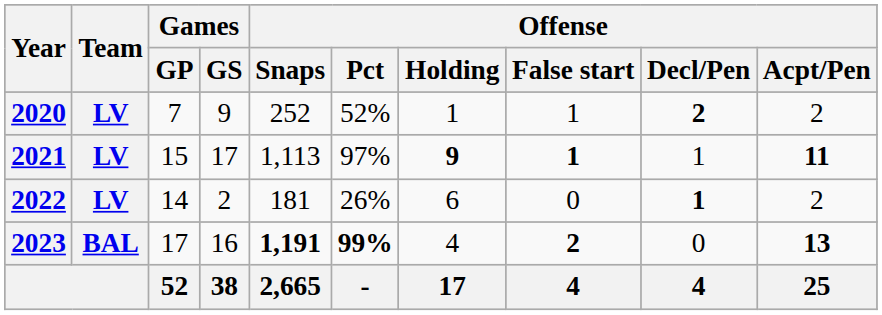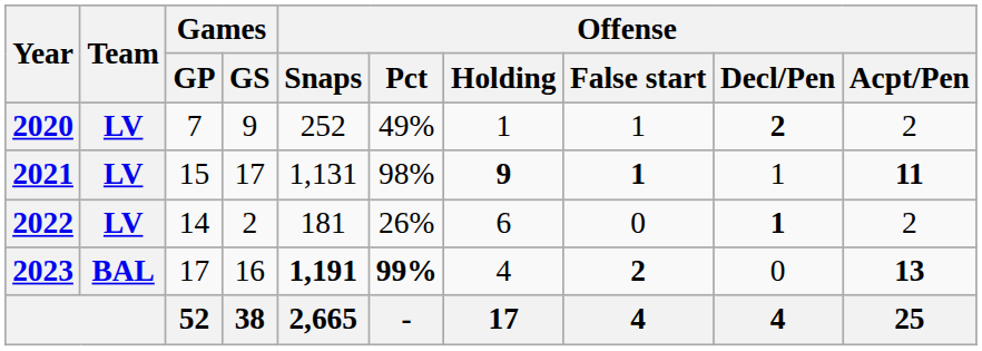2020 | Offense / Pct: 52% -> 49%
2021 | Offense / Snaps: 1,113 -> 1,131
2021 | Offense / Pct: 97% -> 98%
